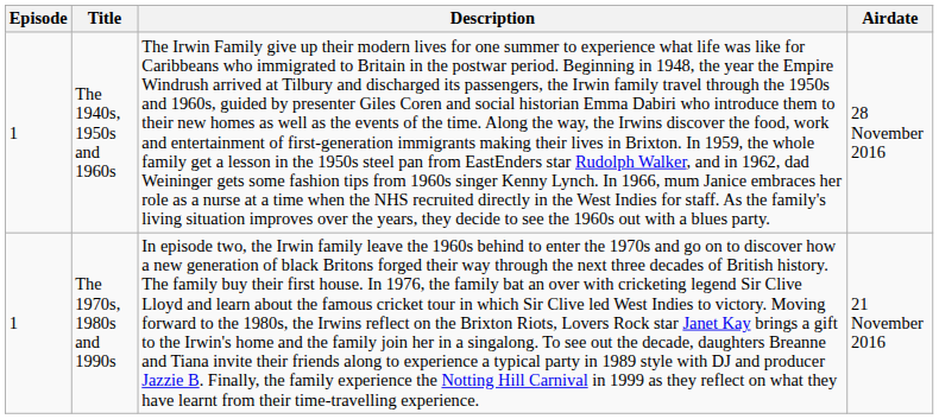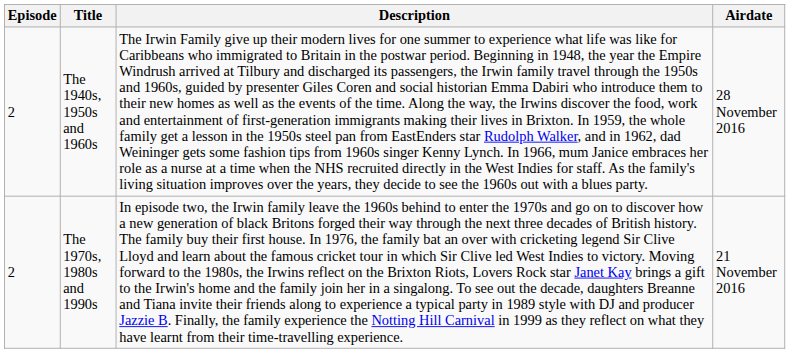The 1940s, 1950s and 1960s | Episode: 1 -> 2
The 1970s, 1980s and 1990s | Episode: 1 -> 2
